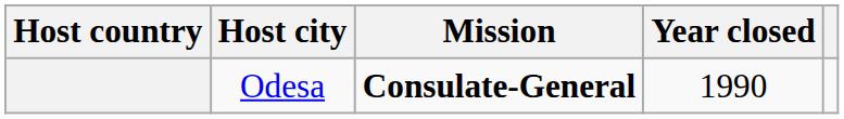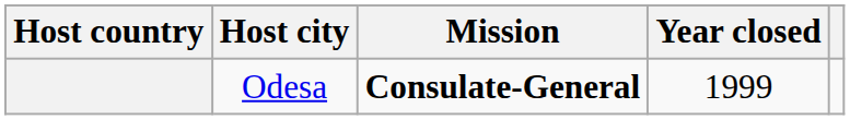Odesa | Year closed: 1990 -> 1999
